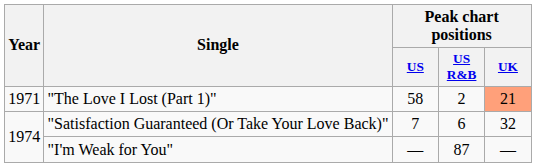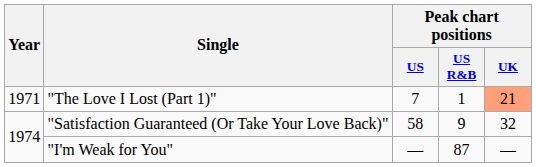"The Love I Lost (Part 1)" | Peak chart positions / US: 58 -> 7
"The Love I Lost (Part 1)" | Peak chart positions / US R&B: 2 -> 1
"Satisfaction Guaranteed (Or Take Your Love Back)" | Peak chart positions / US: 7 -> 58
"Satisfaction Guaranteed (Or Take Your Love Back)" | Peak chart positions / US R&B: 6 -> 9
